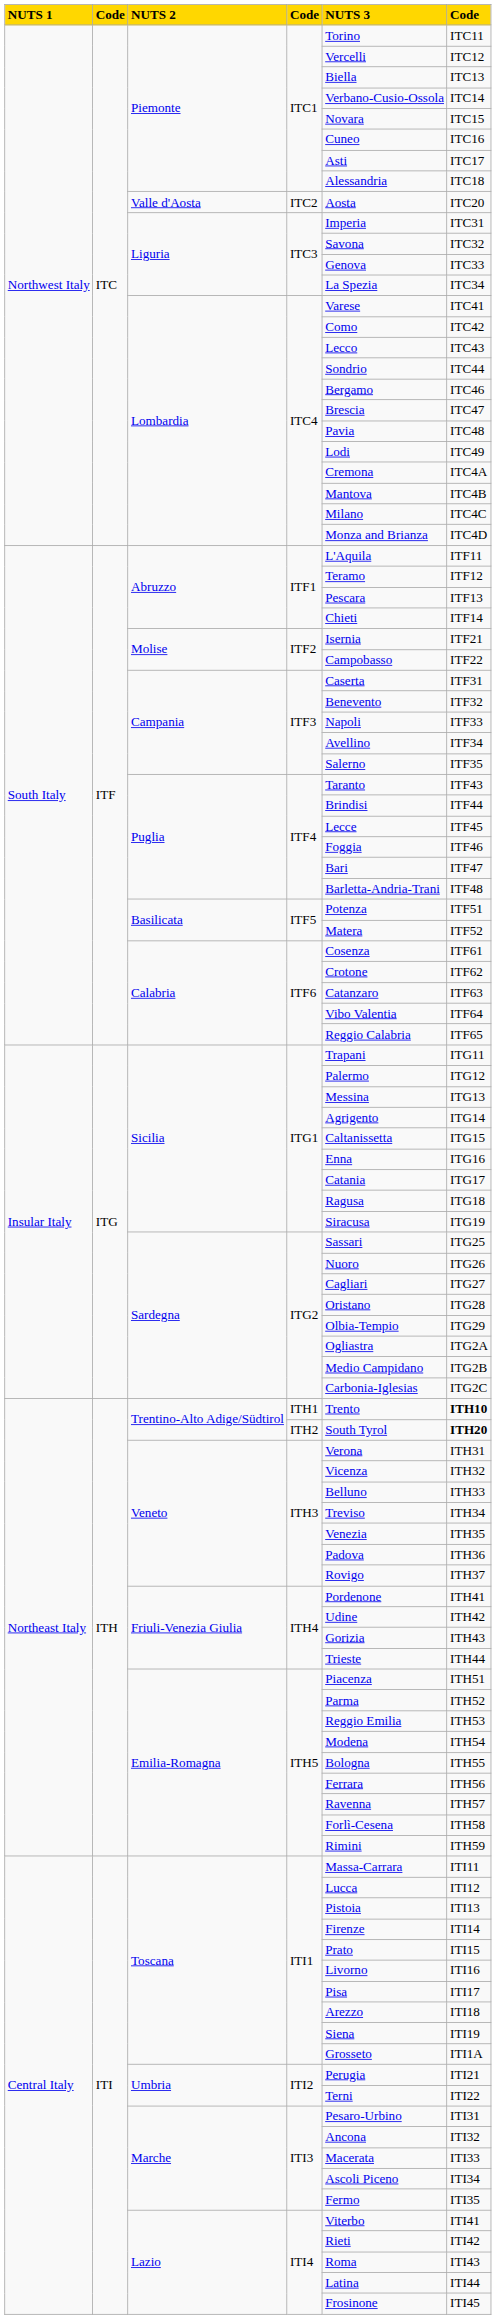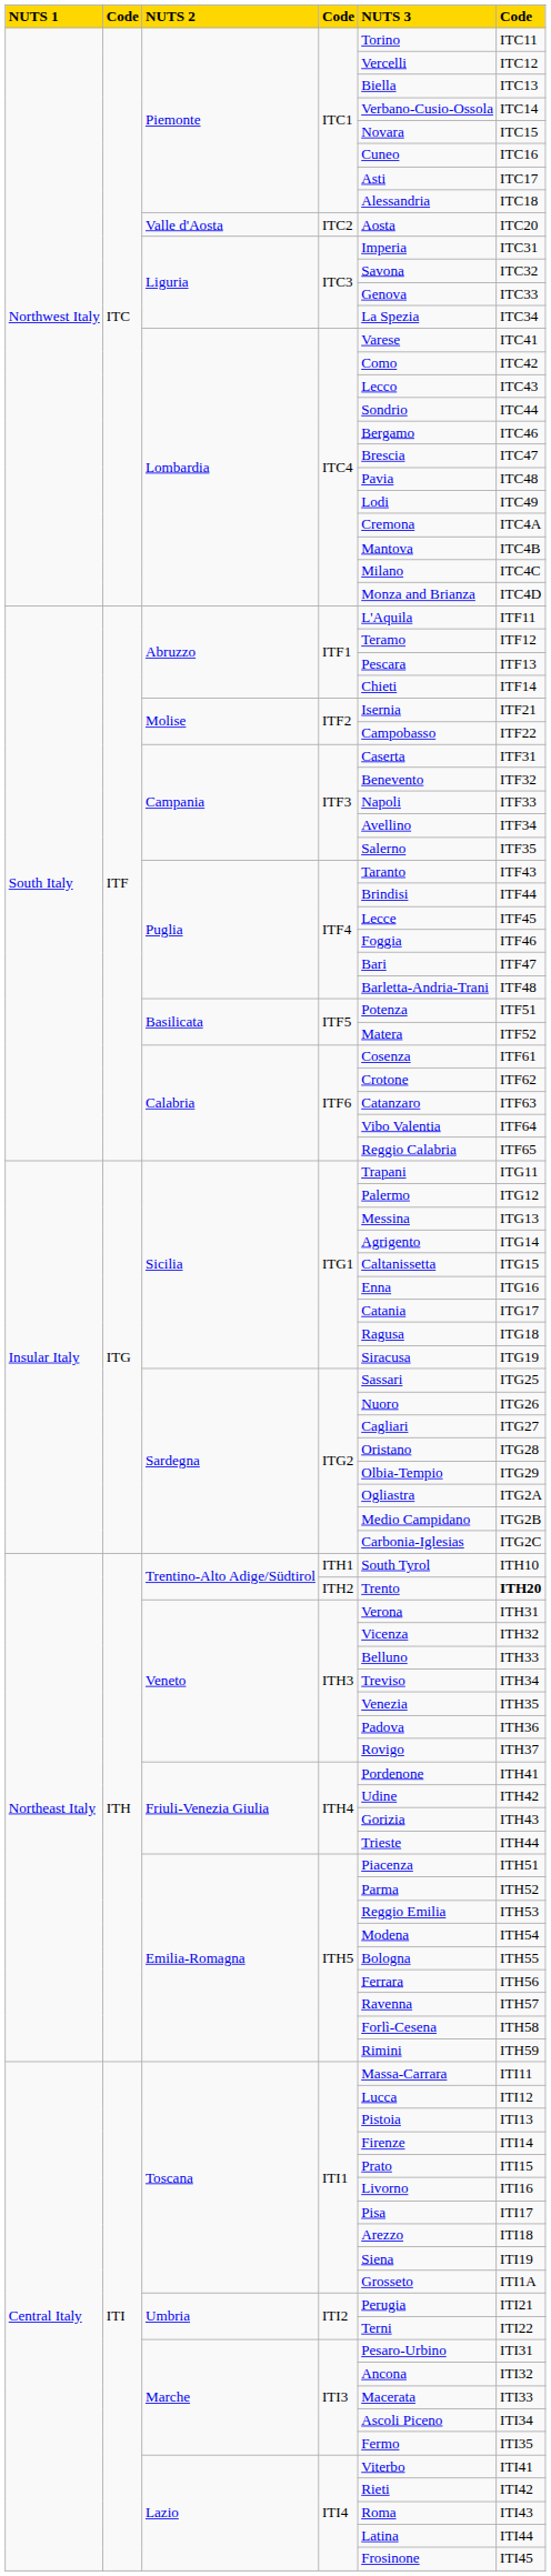ITH1 | NUTS 3: Trento -> South Tyrol
ITH1 | column 6: bold -> normal
ITH2 | NUTS 3: South Tyrol -> Trento
